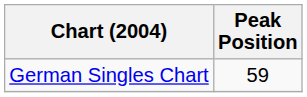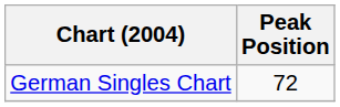German Singles Chart | Peak Position: 59 -> 72
